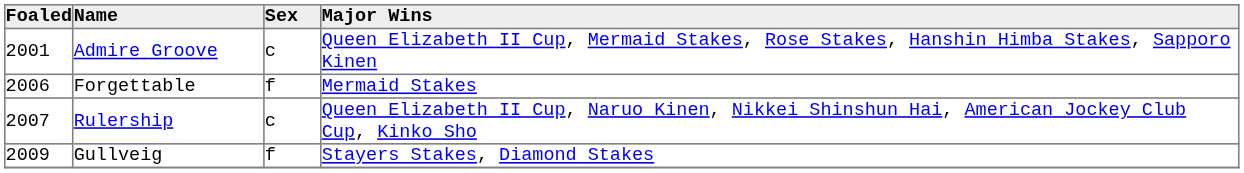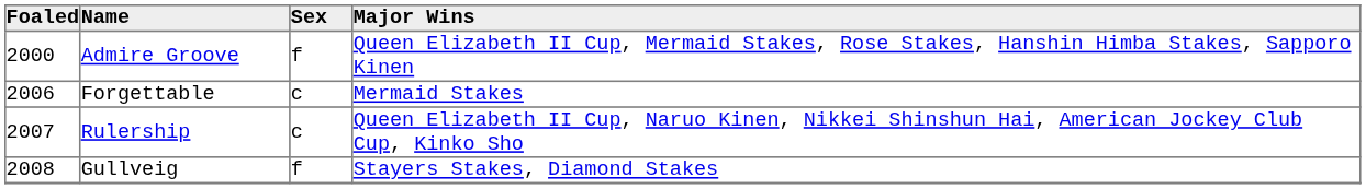Admire Groove | Foaled: 2001 -> 2000
Admire Groove | Sex: c -> f
Forgettable | Sex: f -> c
Gullveig | Foaled: 2009 -> 2008
